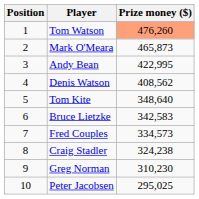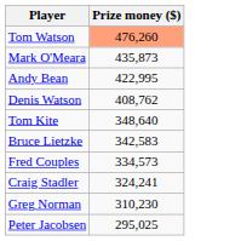- column: Position | 1 | 2 | 3 | 4 | 5 | 6 | 7 | 8 | 9 | 10
Mark O'Meara | Prize money ($): 465,873 -> 435,873
Denis Watson | Prize money ($): 408,562 -> 408,762
Craig Stadler | Prize money ($): 324,238 -> 324,241
